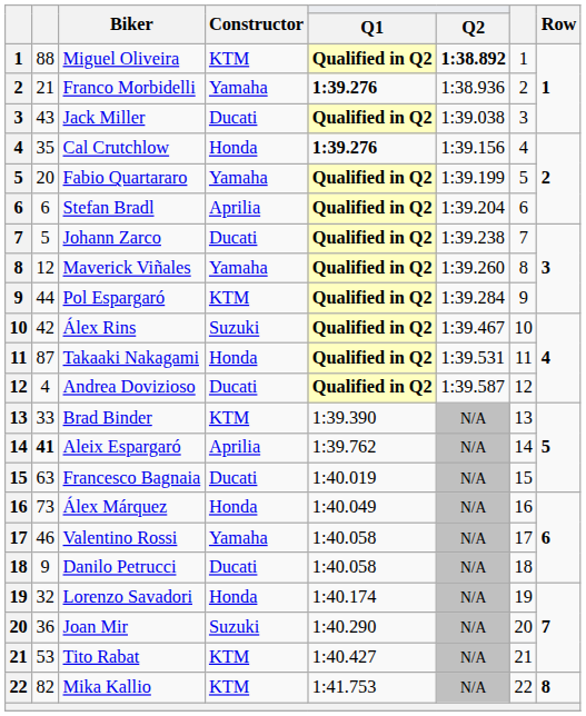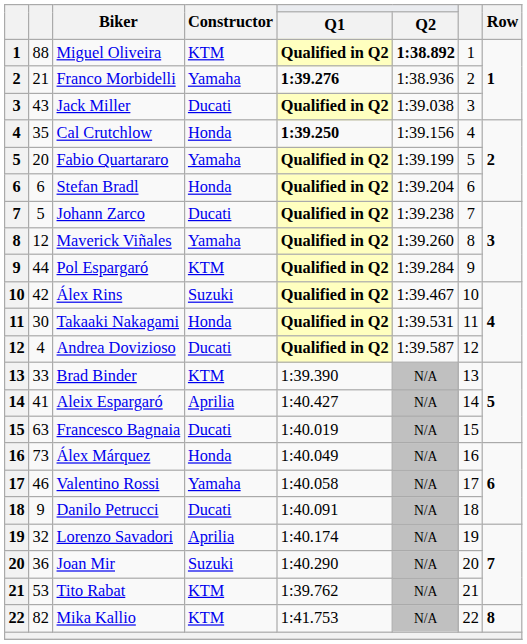Cal Crutchlow | Q1: 1:39.276 -> 1:39.250
Stefan Bradl | Constructor: Aprilia -> Honda
Takaaki Nakagami | column 2: 87 -> 30
Aleix Espargaró | column 2: bold -> normal
Aleix Espargaró | Q1: 1:39.762 -> 1:40.427
Danilo Petrucci | Q1: 1:40.058 -> 1:40.091
Lorenzo Savadori | Constructor: Honda -> Aprilia
Tito Rabat | Q1: 1:40.427 -> 1:39.762
